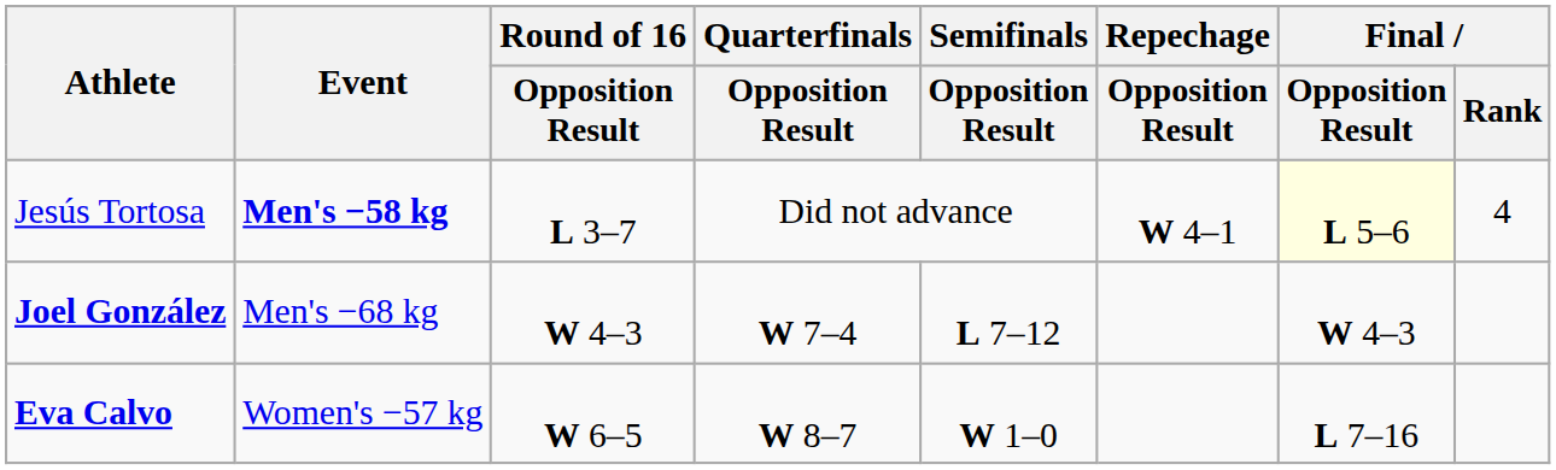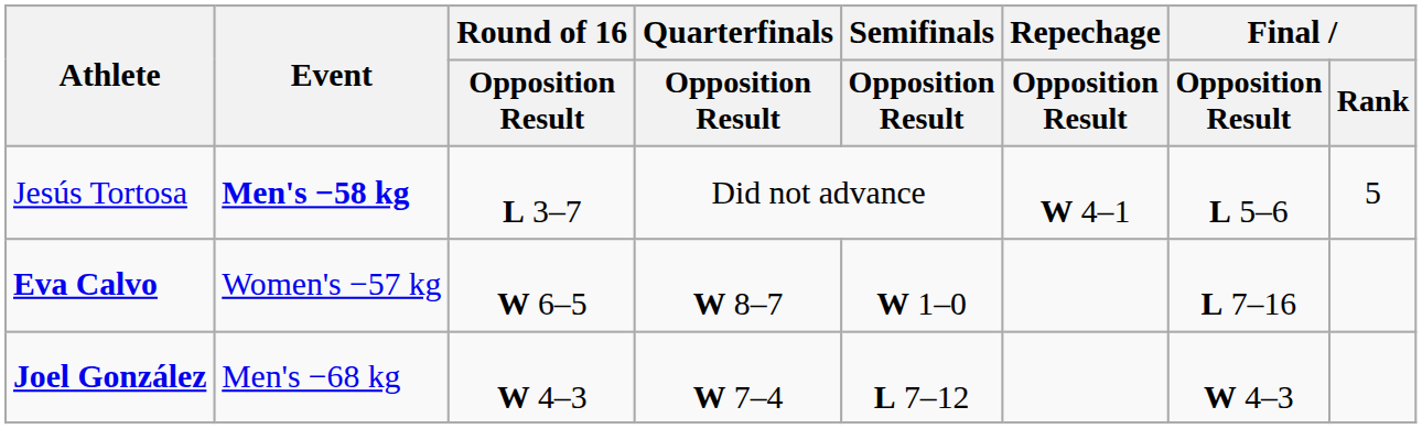Jesús Tortosa | Final / Opposition Result: lightyellow background -> no background
Jesús Tortosa | Final / Rank: 4 -> 5
rows swapped: Joel González <-> Eva Calvo
